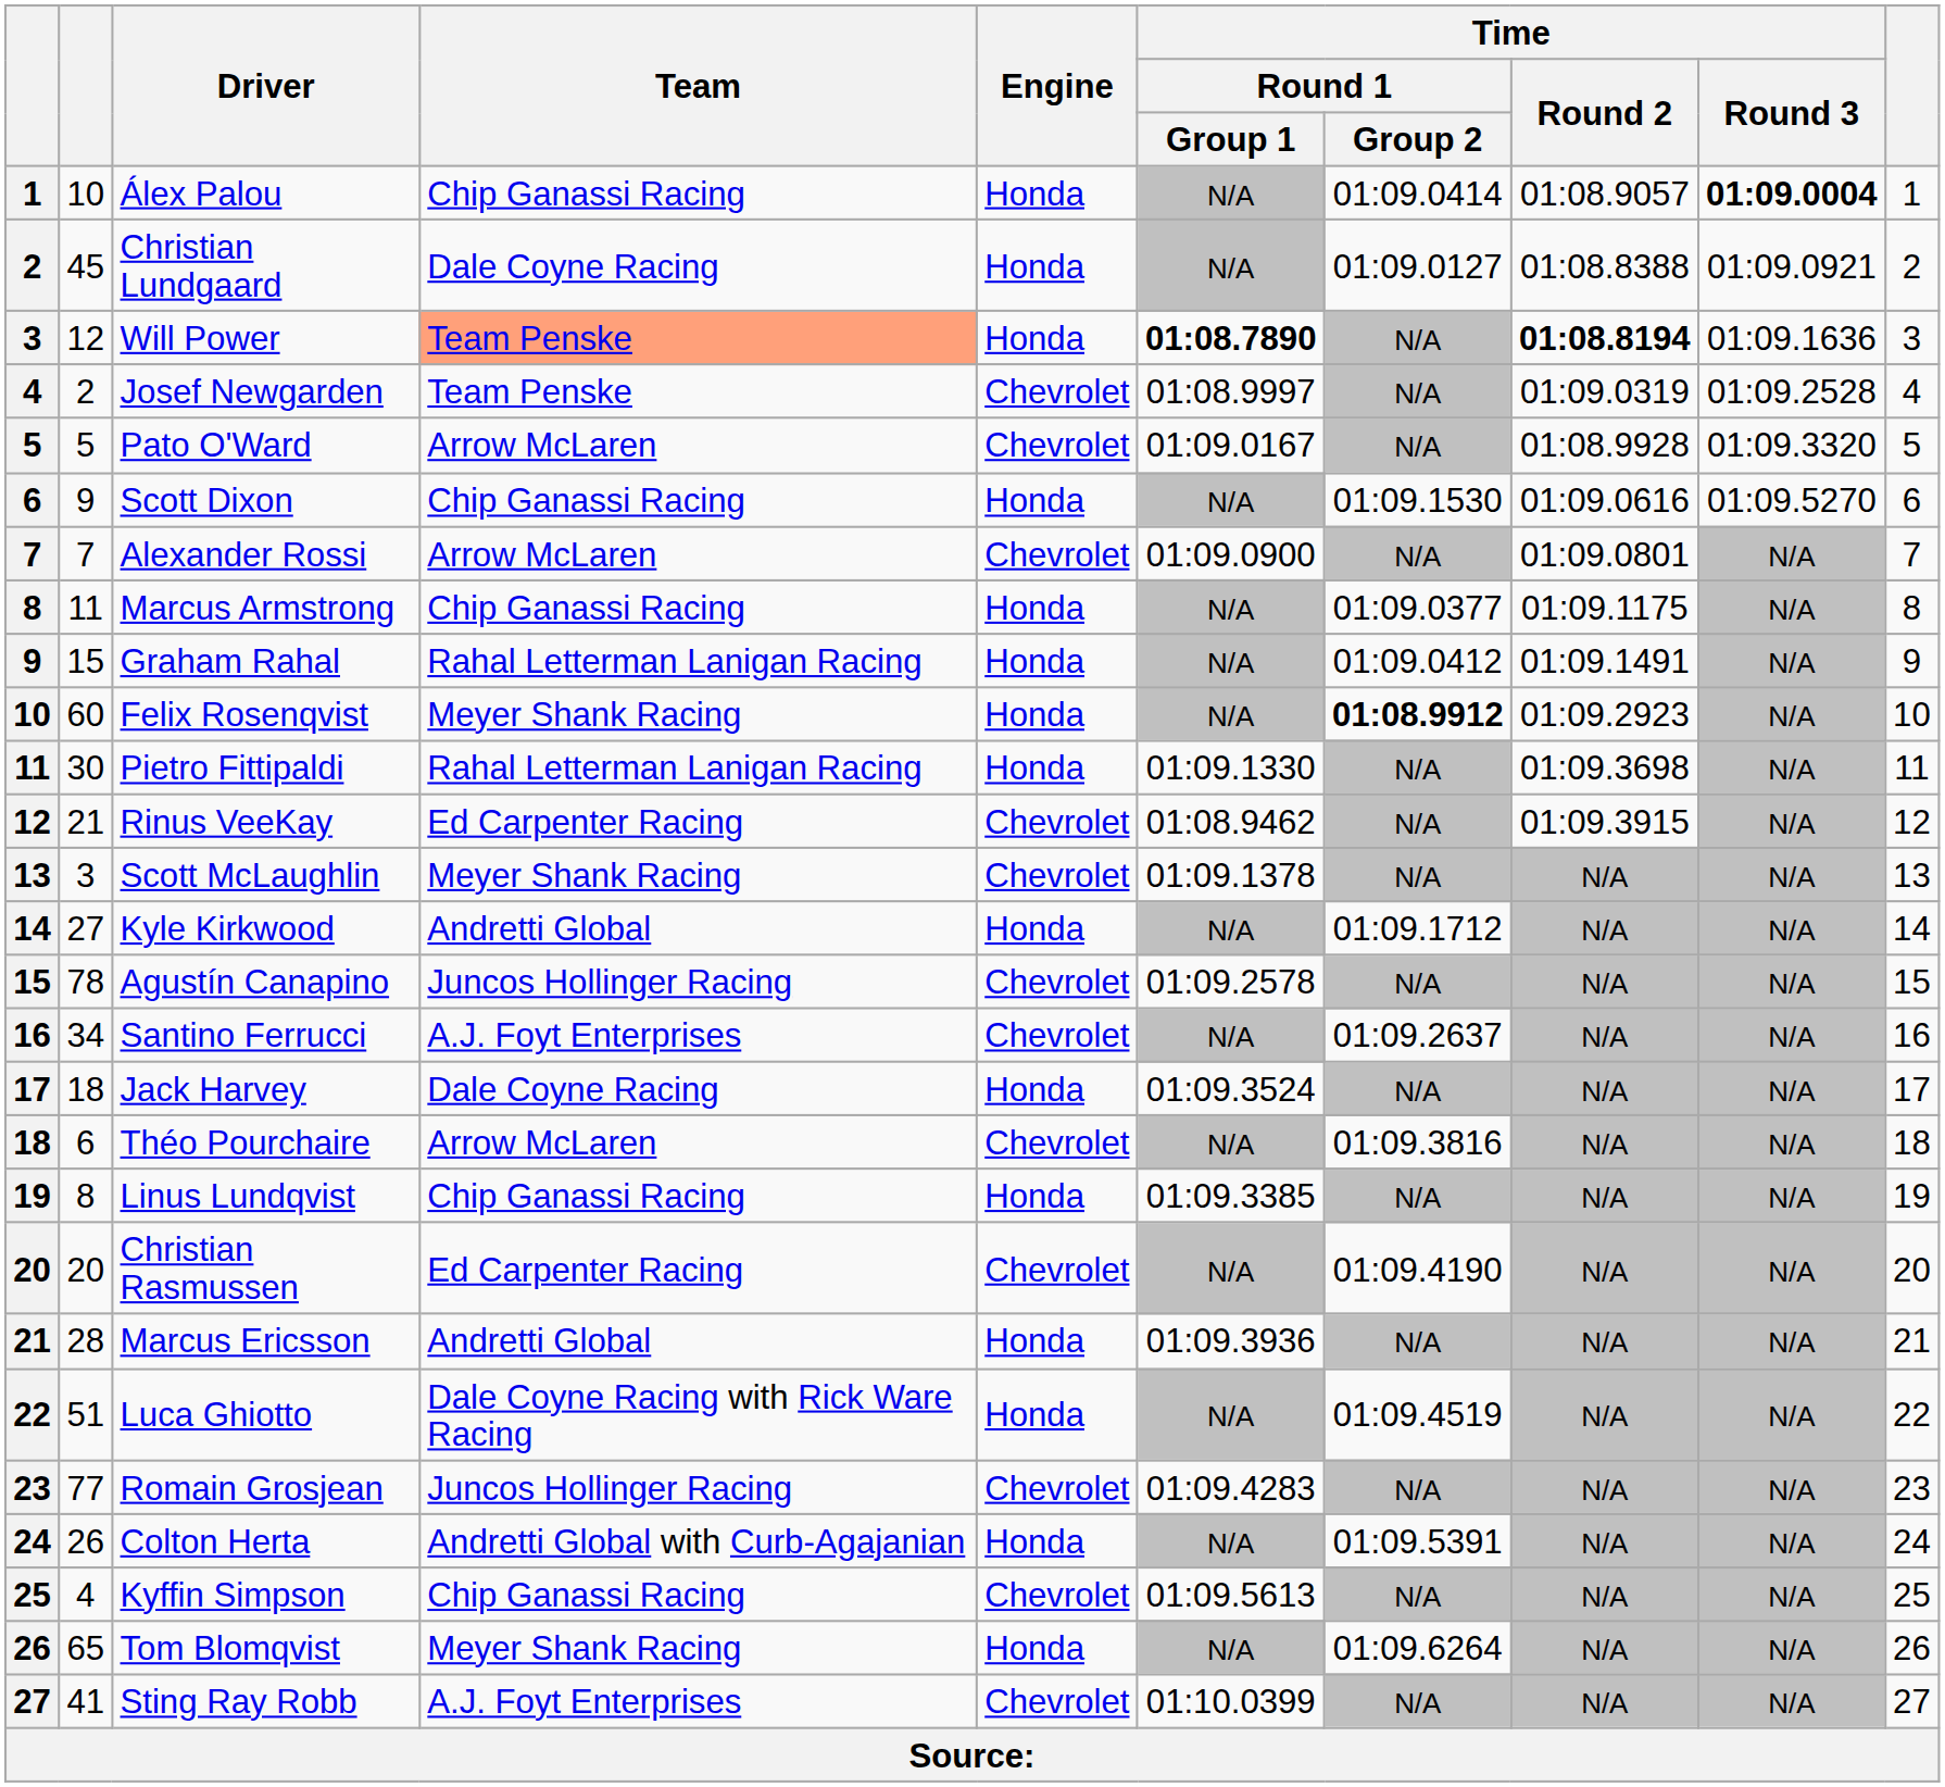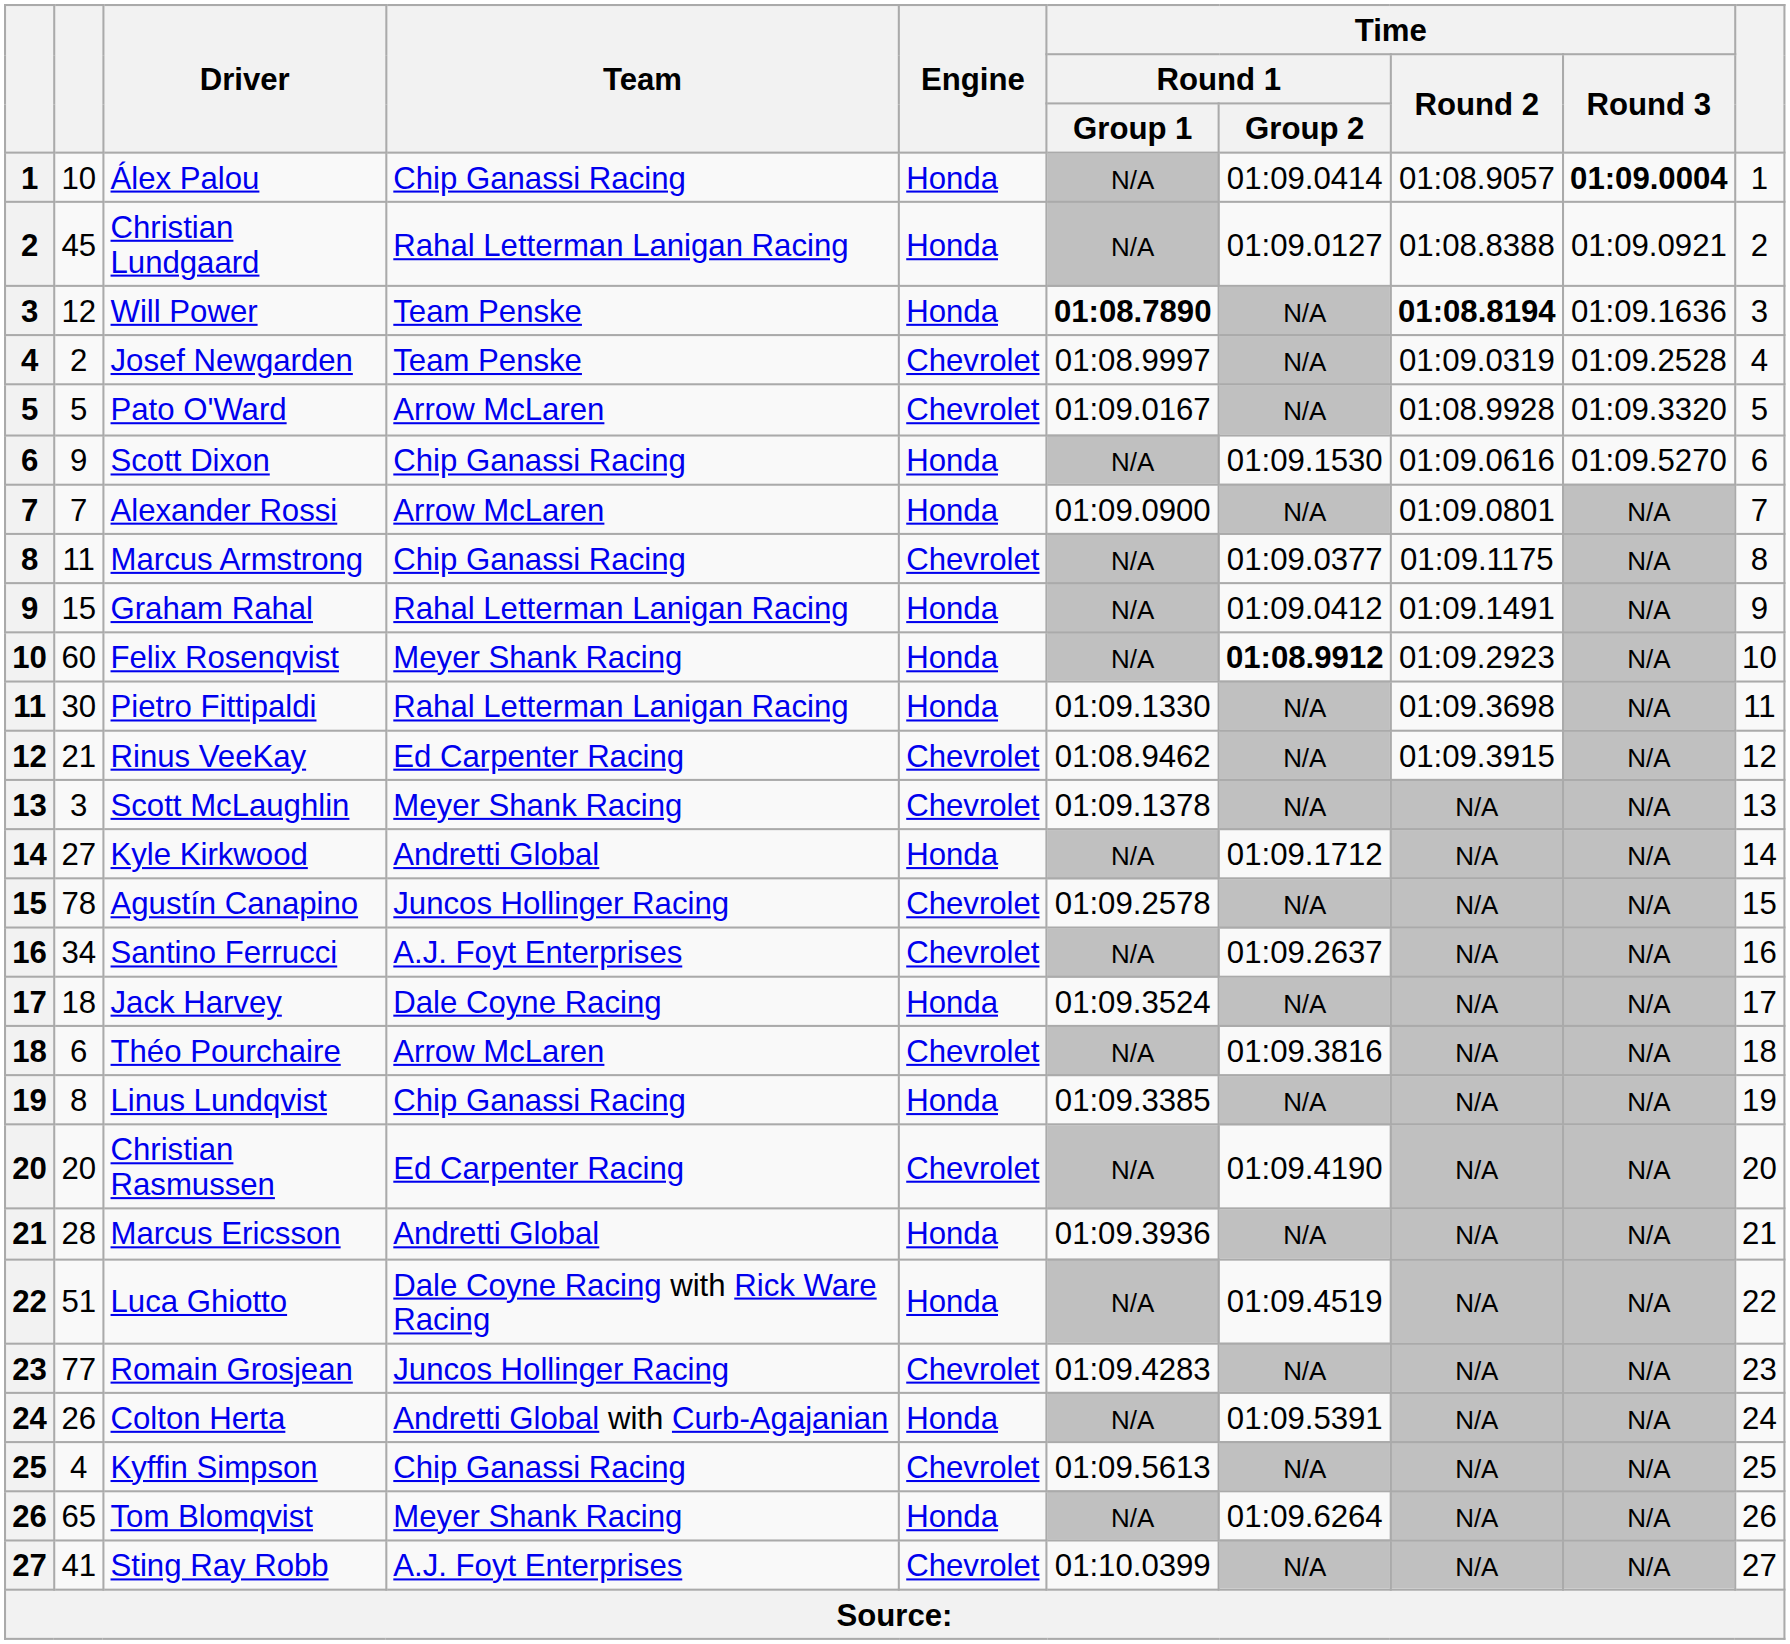Christian Lundgaard | Team: Dale Coyne Racing -> Rahal Letterman Lanigan Racing
Will Power | Team: lightsalmon background -> no background
Alexander Rossi | Engine: Chevrolet -> Honda
Marcus Armstrong | Engine: Honda -> Chevrolet
